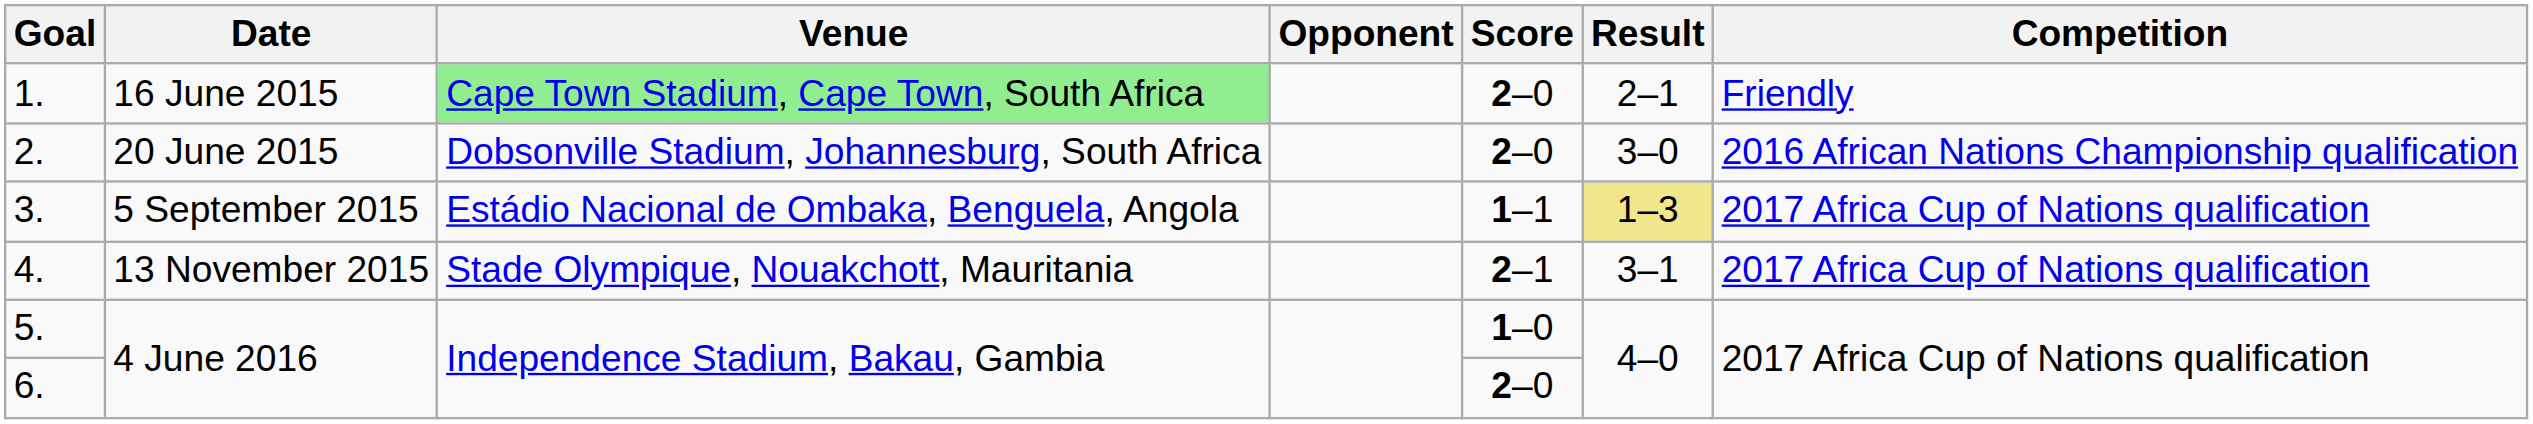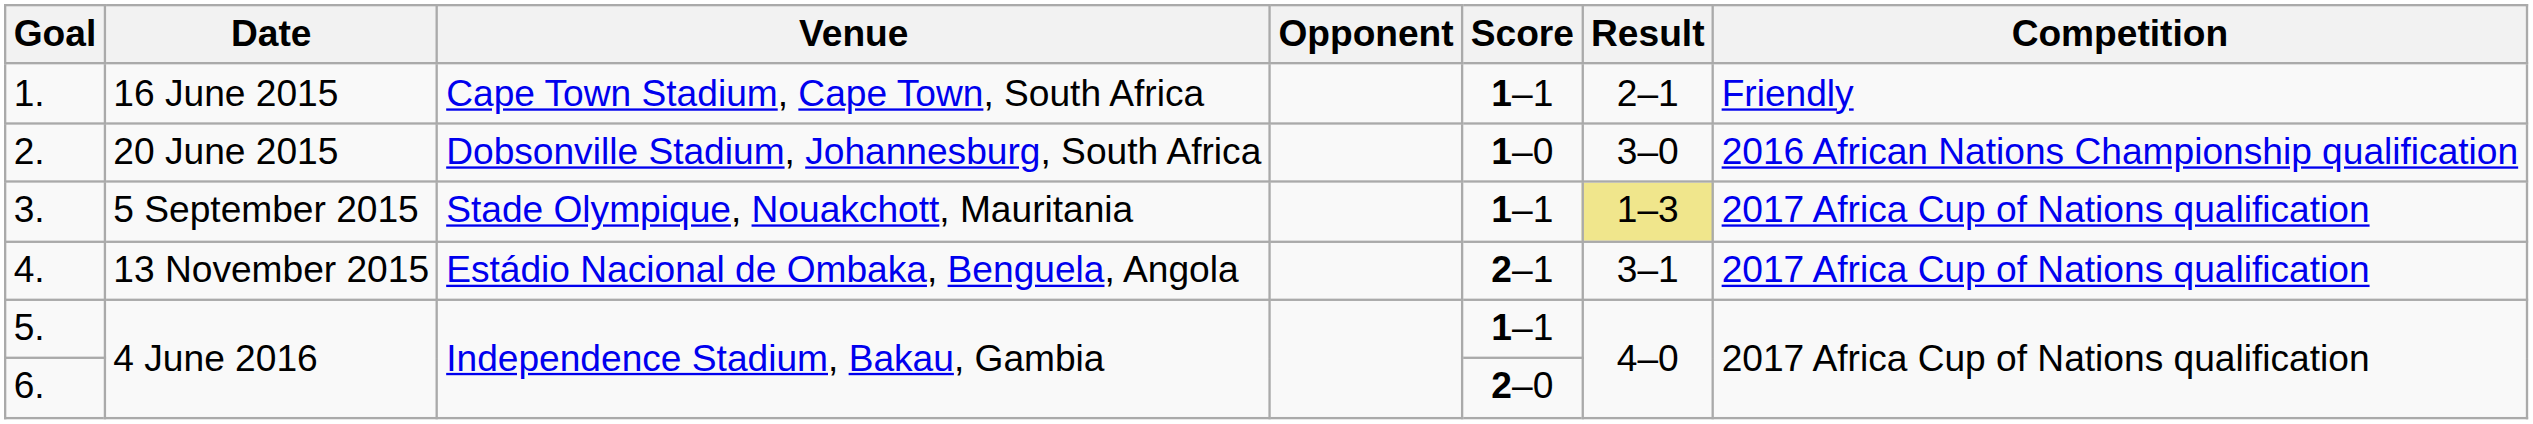1. | Venue: lightgreen background -> no background
1. | Score: 2–0 -> 1–1
2. | Score: 2–0 -> 1–0
3. | Venue: Estádio Nacional de Ombaka, Benguela, Angola -> Stade Olympique, Nouakchott, Mauritania
4. | Venue: Stade Olympique, Nouakchott, Mauritania -> Estádio Nacional de Ombaka, Benguela, Angola
5. | Score: 1–0 -> 1–1
